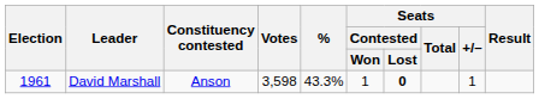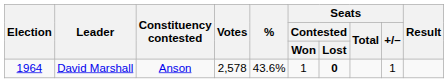David Marshall | Election: 1961 -> 1964
David Marshall | Votes: 3,598 -> 2,578
David Marshall | %: 43.3% -> 43.6%
